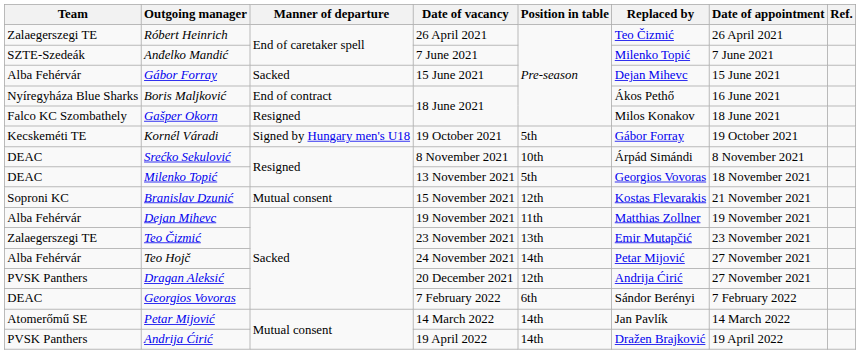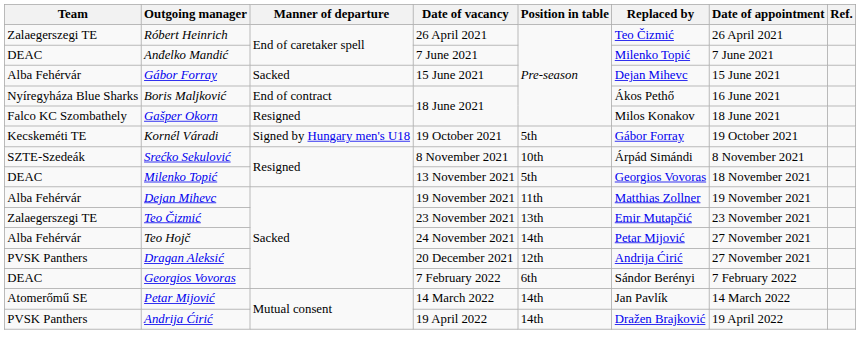Anđelko Mandić | Team: SZTE-Szedeák -> DEAC
Srećko Sekulović | Team: DEAC -> SZTE-Szedeák
- row: Soproni KC | Branislav Dzunić | Mutual consent | 15 November 2021 | 12th | Kostas Flevarakis | 21 November 2021
